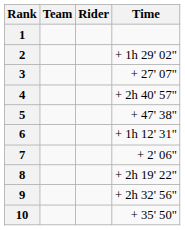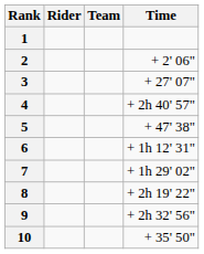columns swapped: Rider <-> Team
2 | Time: + 1h 29' 02" -> + 2' 06"
7 | Time: + 2' 06" -> + 1h 29' 02"
